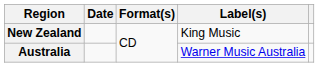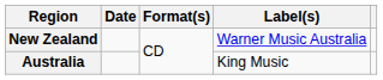New Zealand | Label(s): King Music -> Warner Music Australia
Australia | Label(s): Warner Music Australia -> King Music
